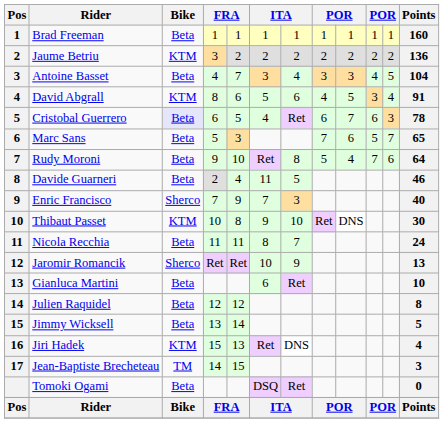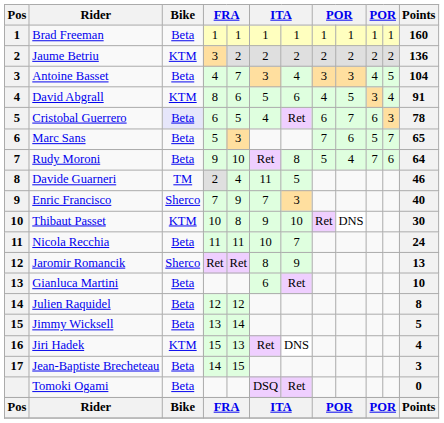Davide Guarneri | Bike: Beta -> TM
Nicola Recchia | column 6: 8 -> 10
Jaromir Romancik | column 6: 10 -> 8
Jean-Baptiste Brecheteau | Bike: TM -> Beta
